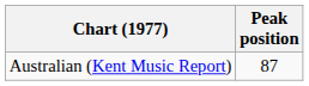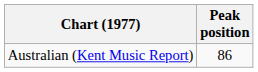Australian (Kent Music Report) | Peak position: 87 -> 86
